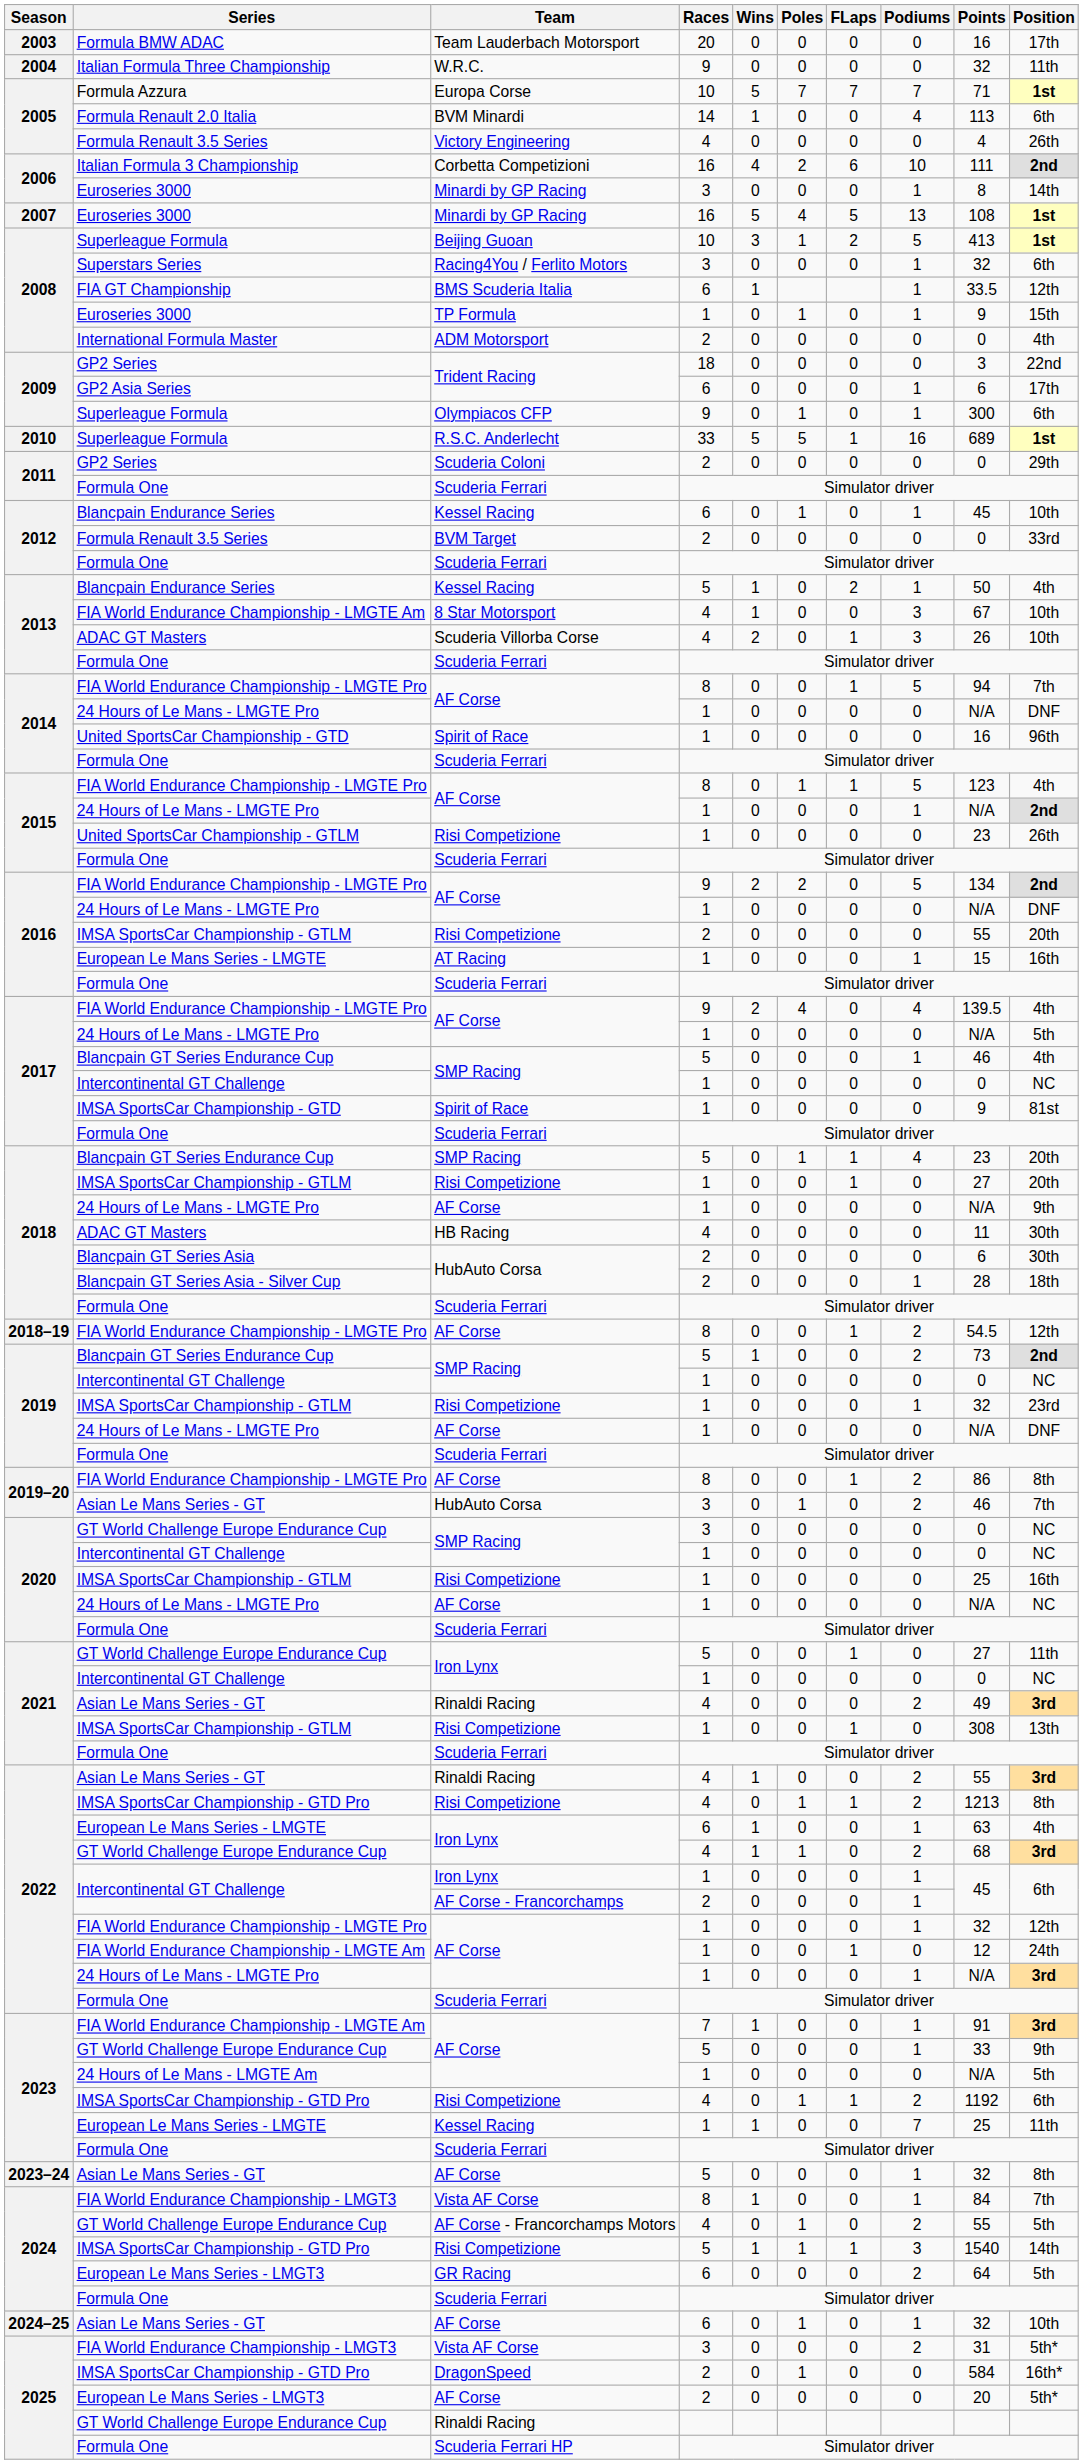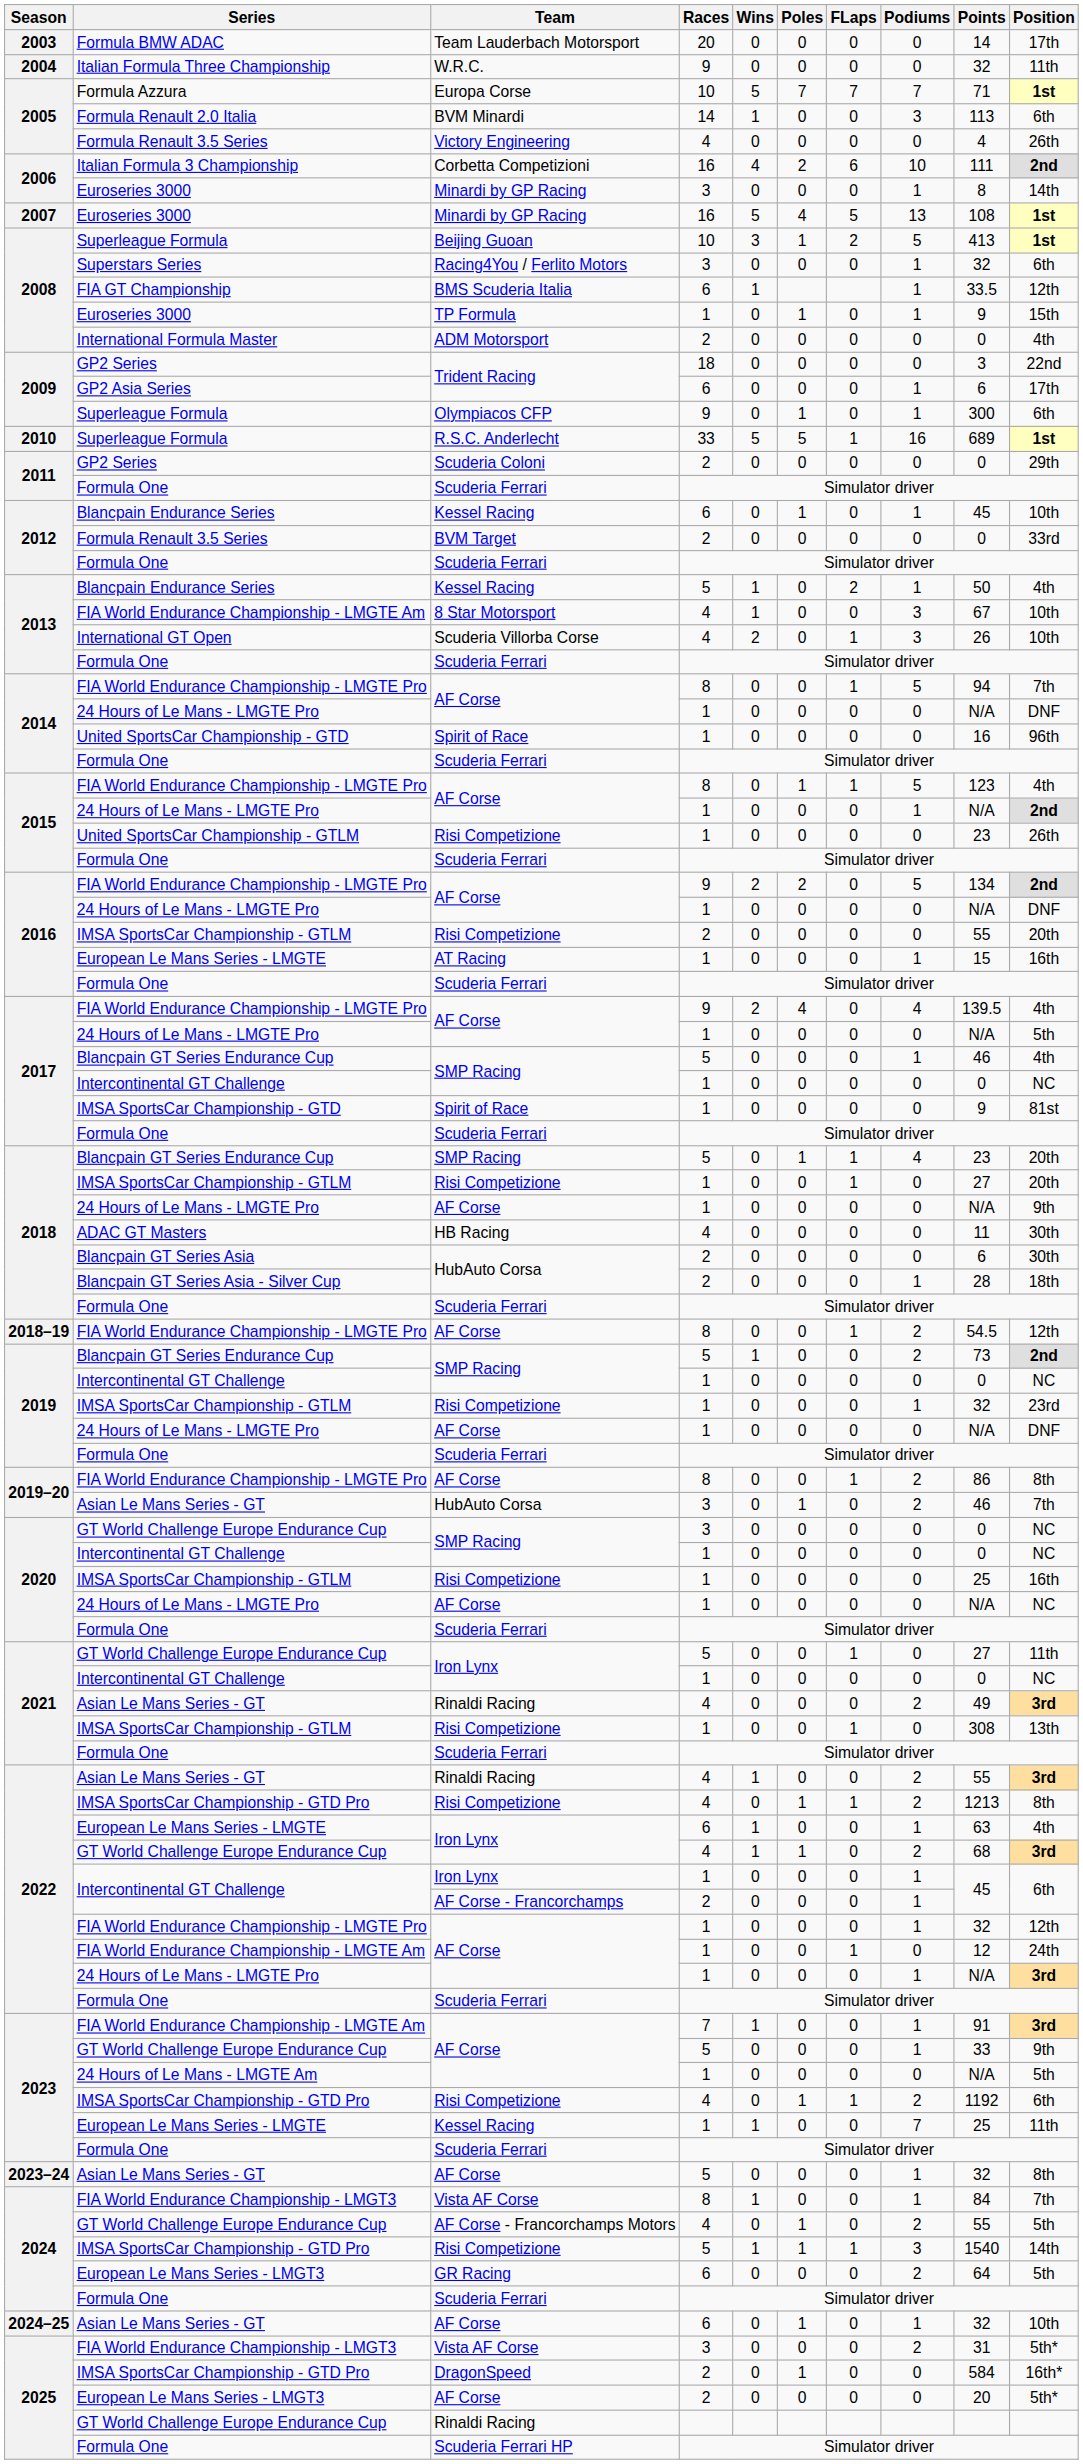Team Lauderbach Motorsport | Points: 16 -> 14
BVM Minardi | Podiums: 4 -> 3
Scuderia Villorba Corse | Series: ADAC GT Masters -> International GT Open
